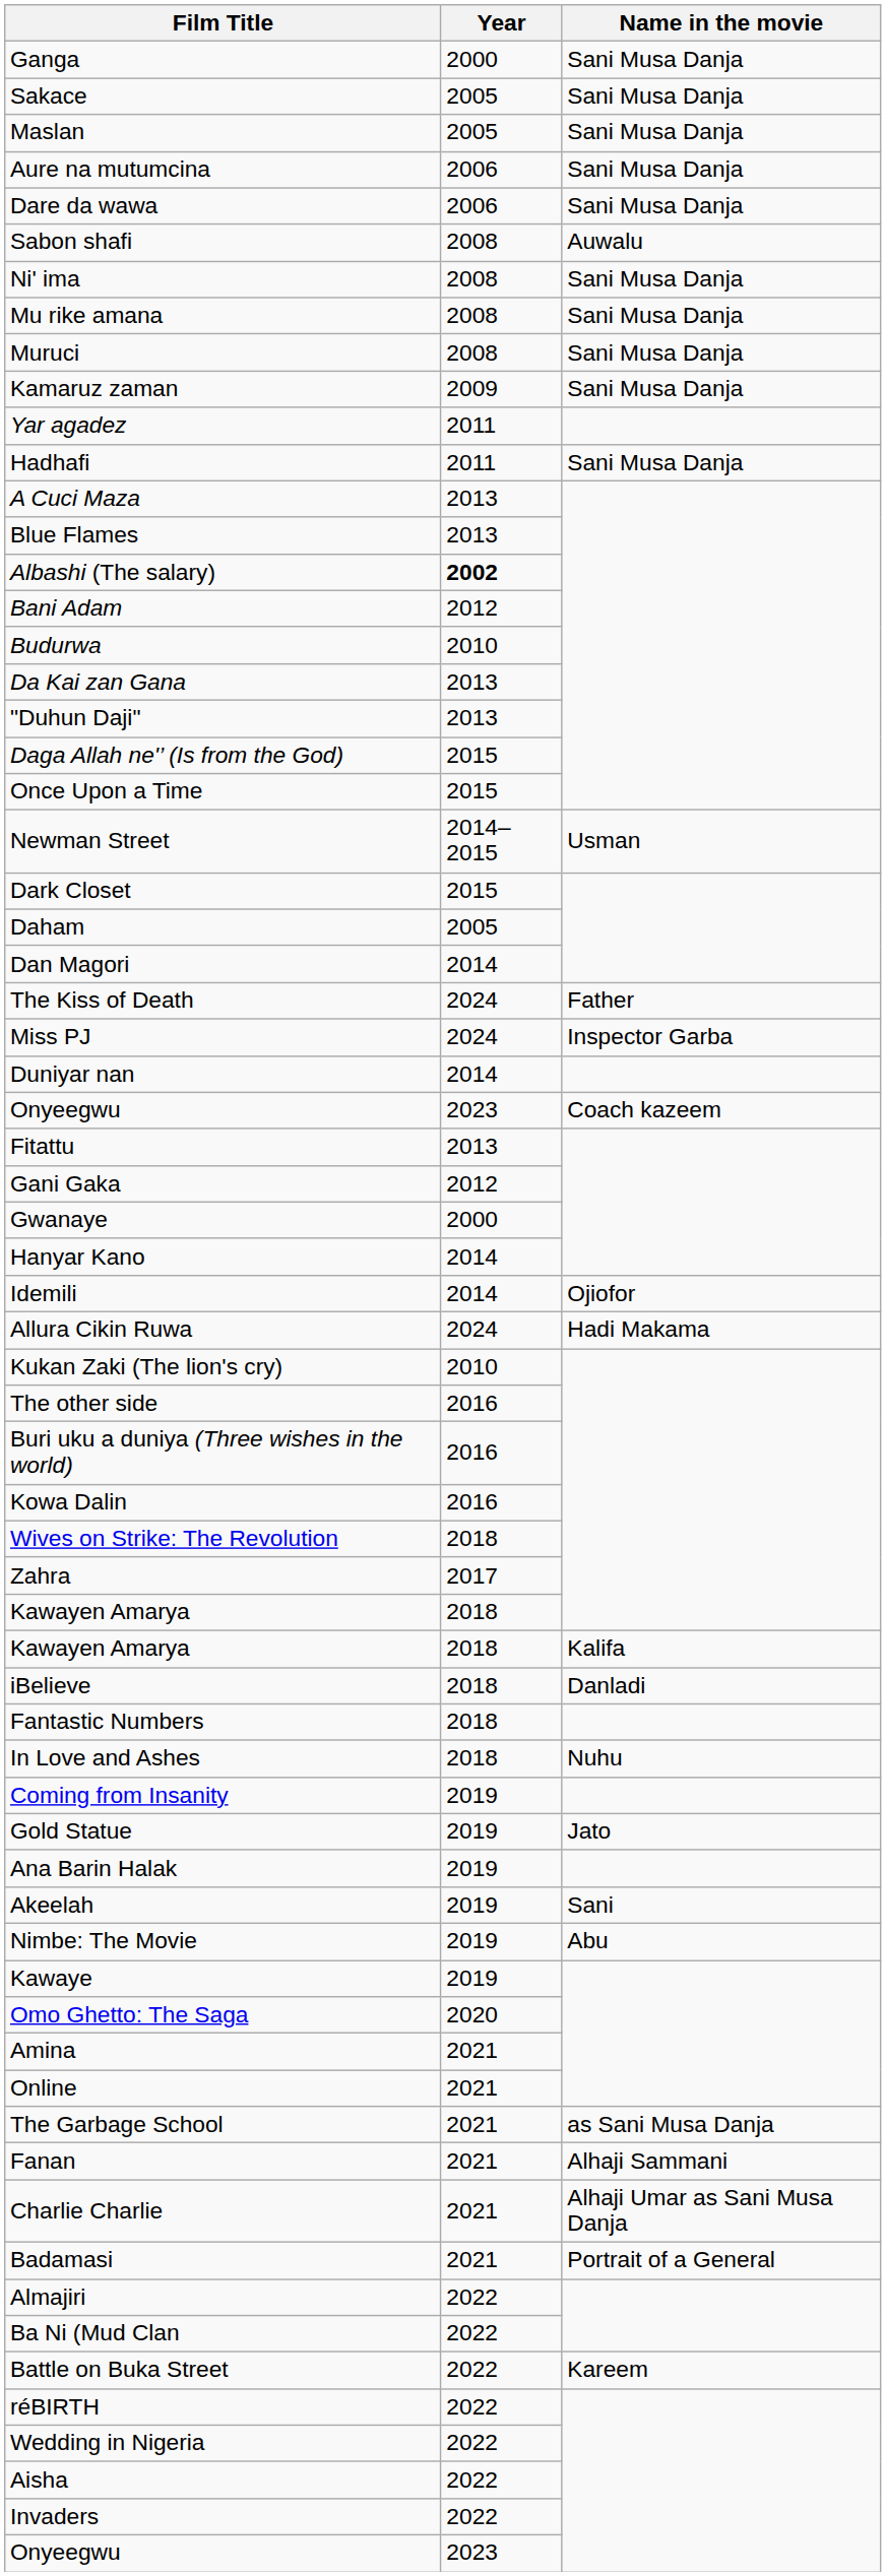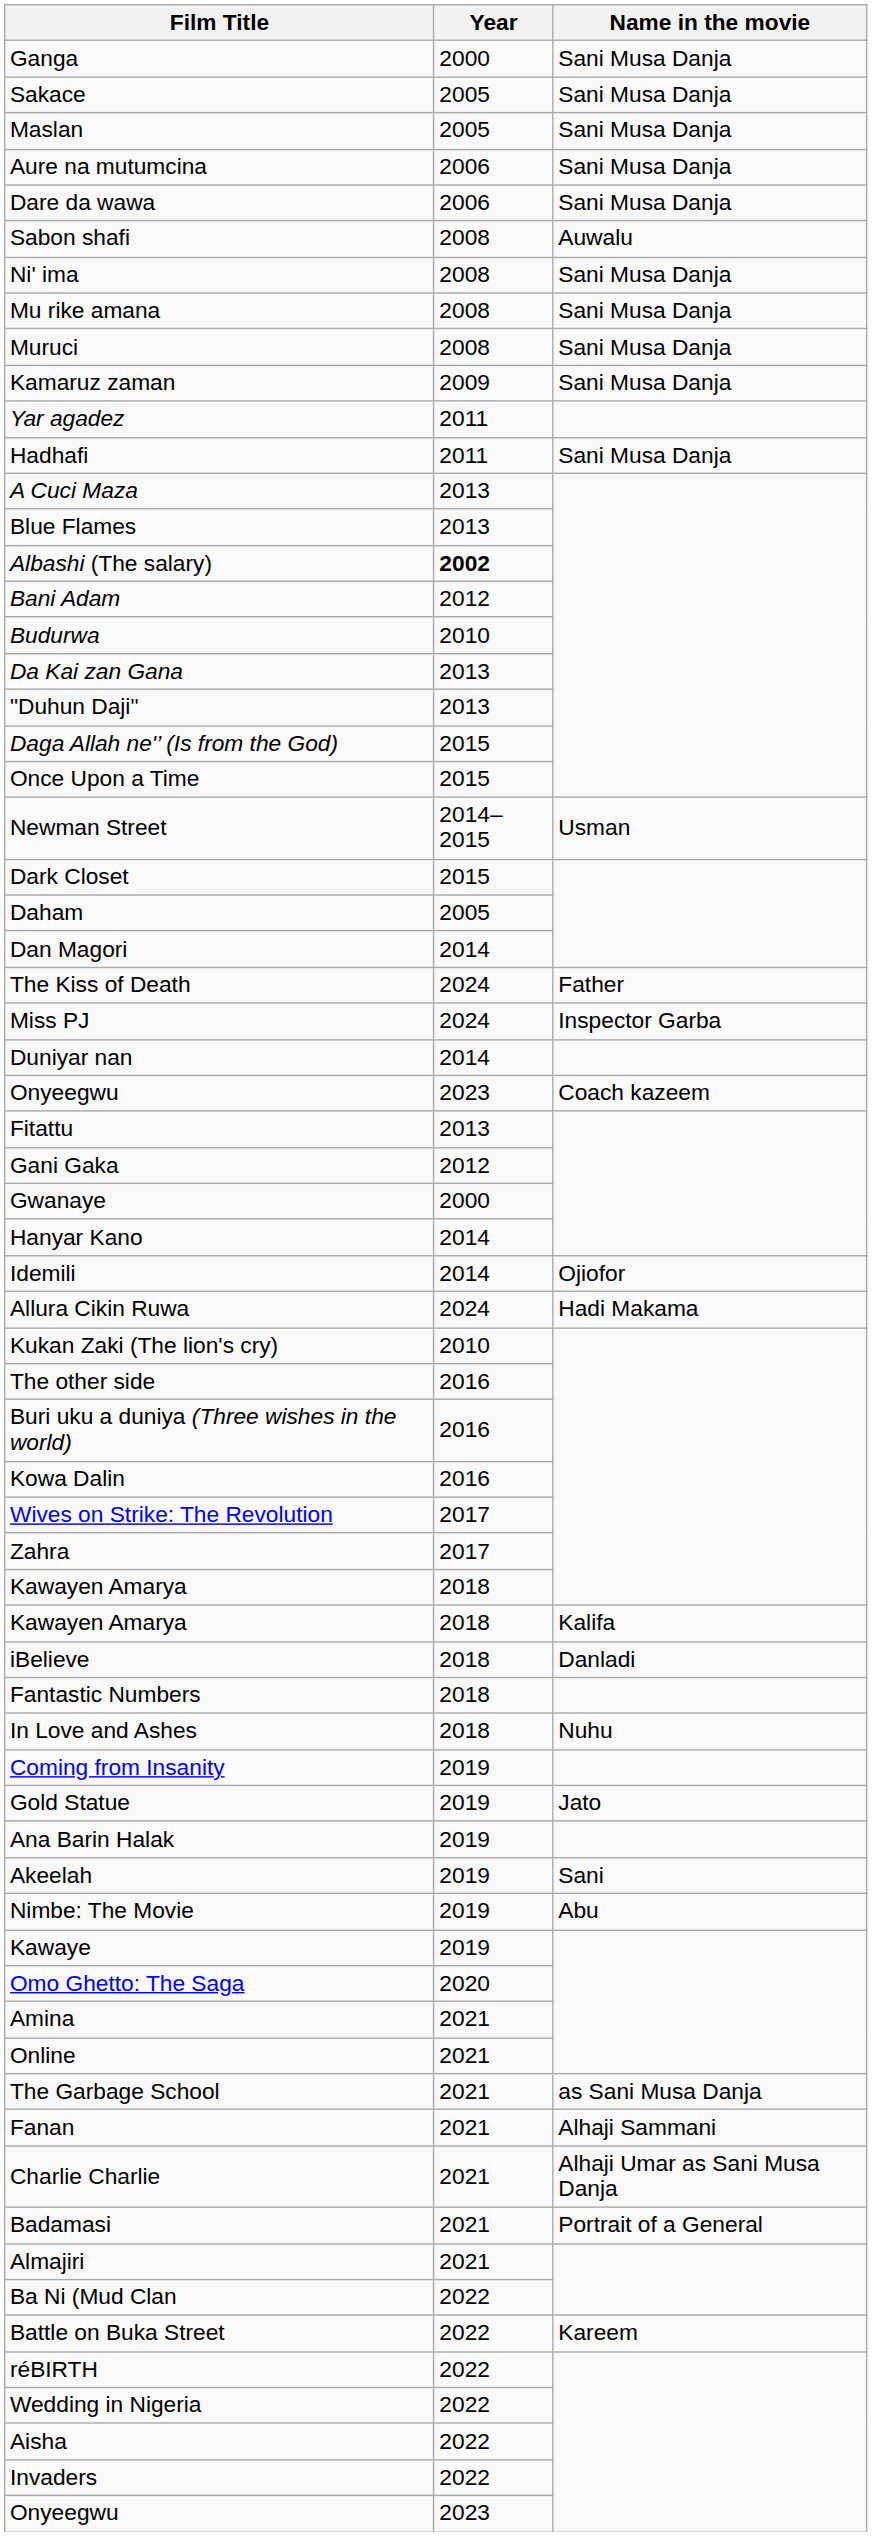Wives on Strike: The Revolution | Year: 2018 -> 2017
Almajiri | Year: 2022 -> 2021
